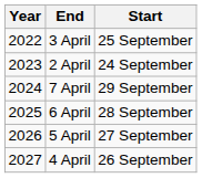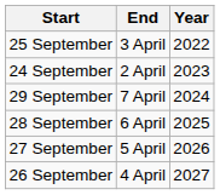columns swapped: Year <-> Start
